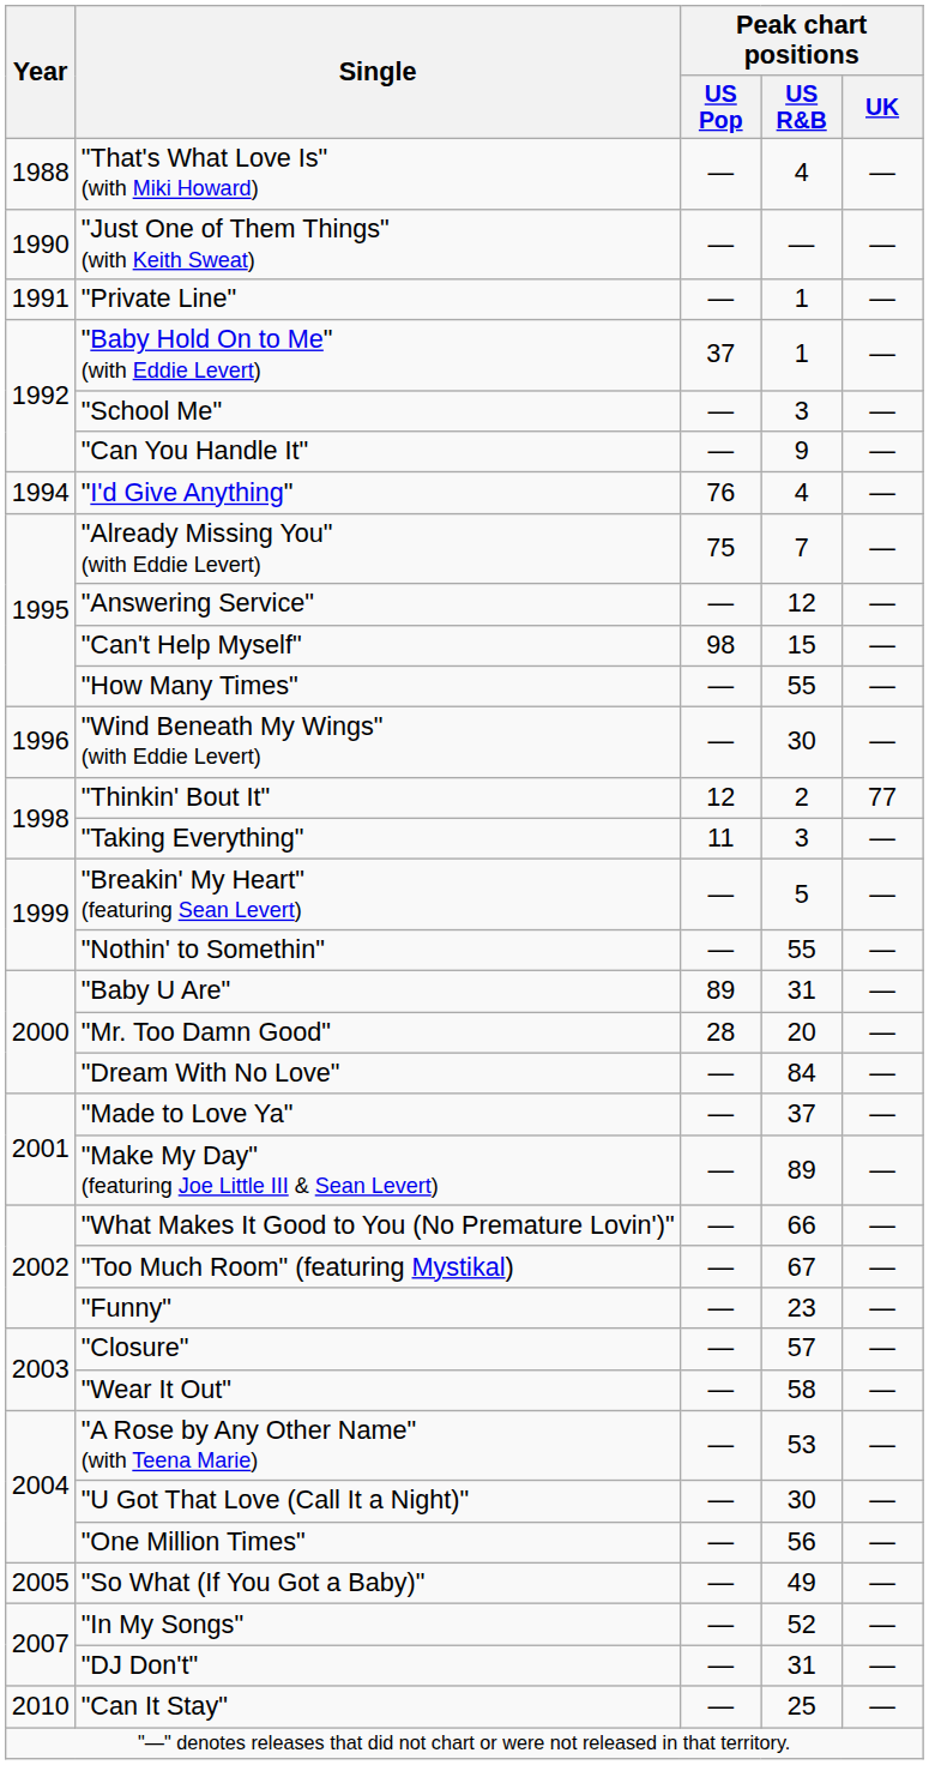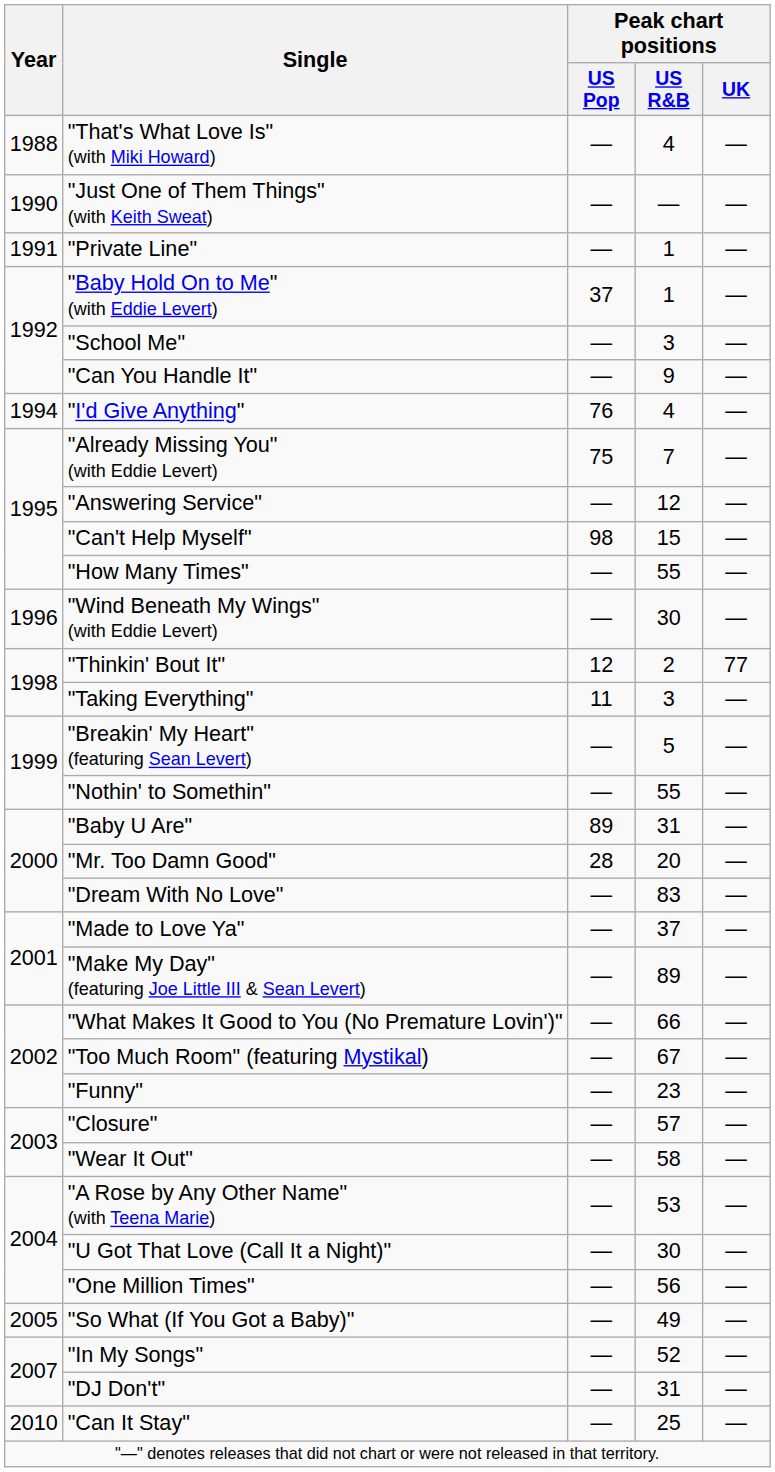"Dream With No Love" | Peak chart positions / US R&B: 84 -> 83
